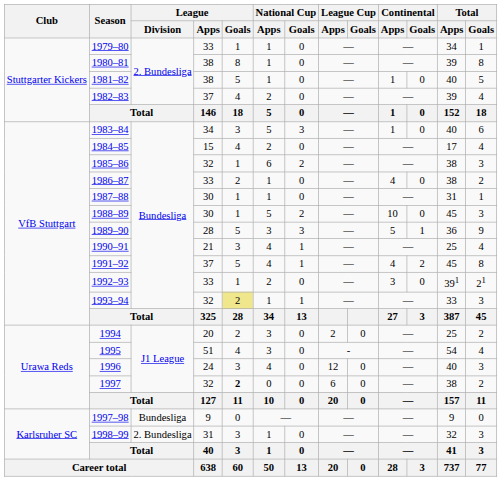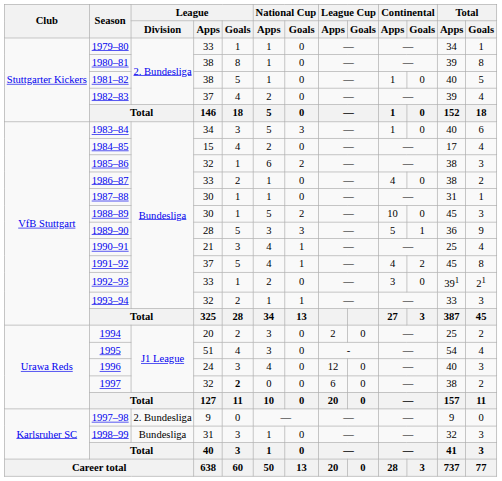1993–94 | League / Goals: khaki background -> no background
1997–98 | League / Division: Bundesliga -> 2. Bundesliga
1998–99 | League / Division: 2. Bundesliga -> Bundesliga
